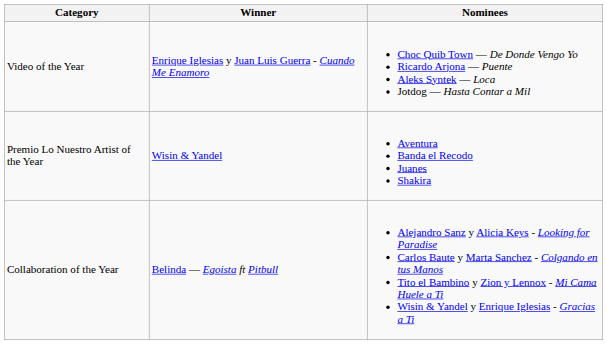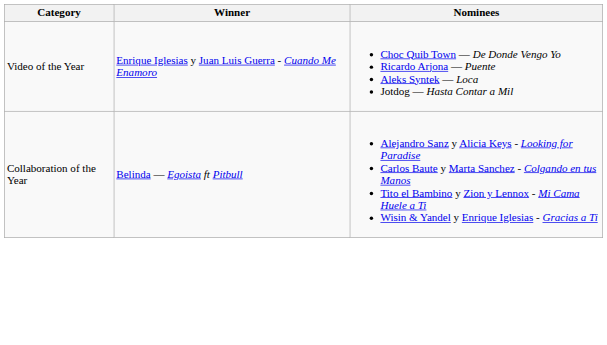- row: Premio Lo Nuestro Artist of the Year | Wisin & Yandel | Aventura Banda el Recodo Juanes Shakira
